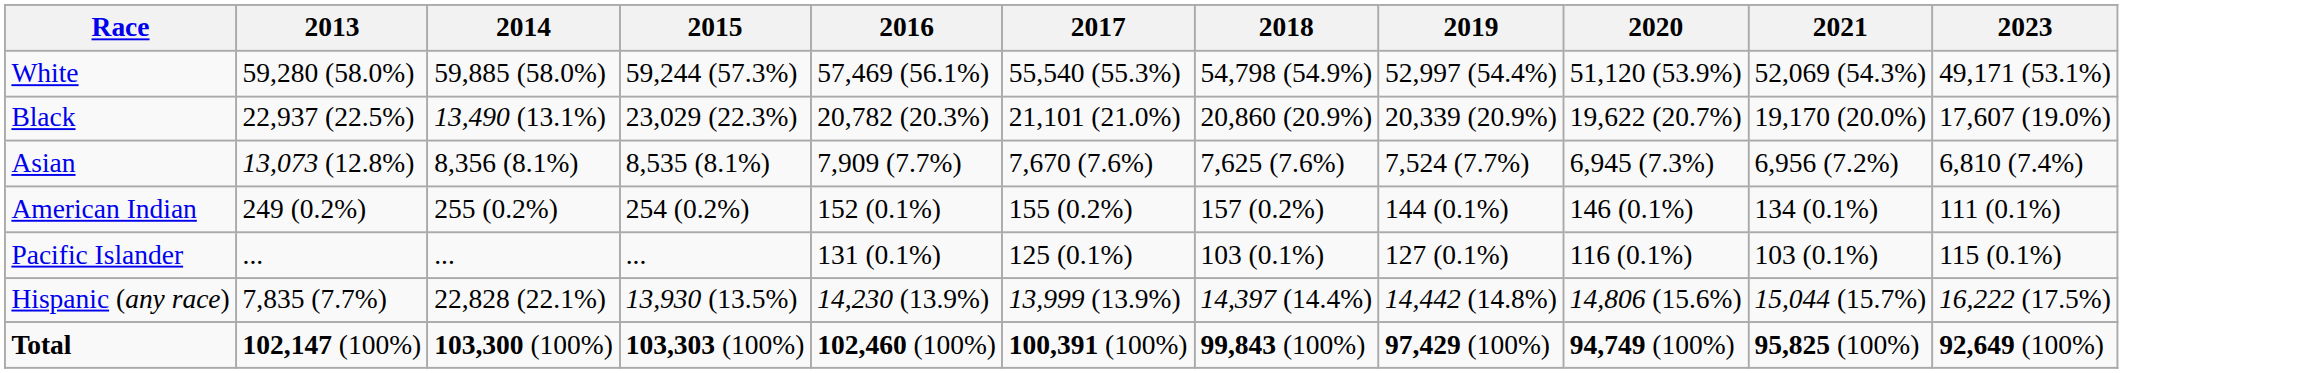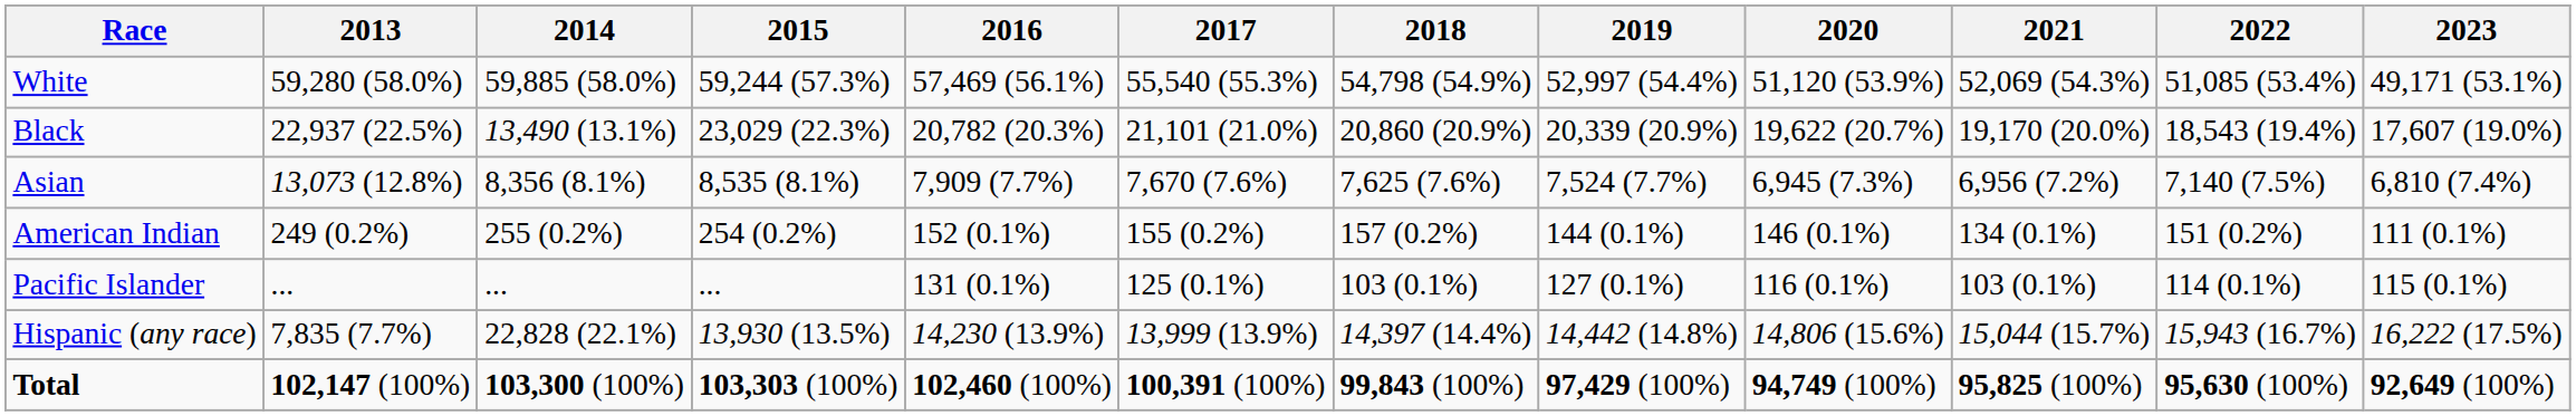+ column: 2022 | 51,085 (53.4%) | 18,543 (19.4%) | 7,140 (7.5%) | 151 (0.2%) | 114 (0.1%) | 15,943 (16.7%) | 95,630 (100%)
